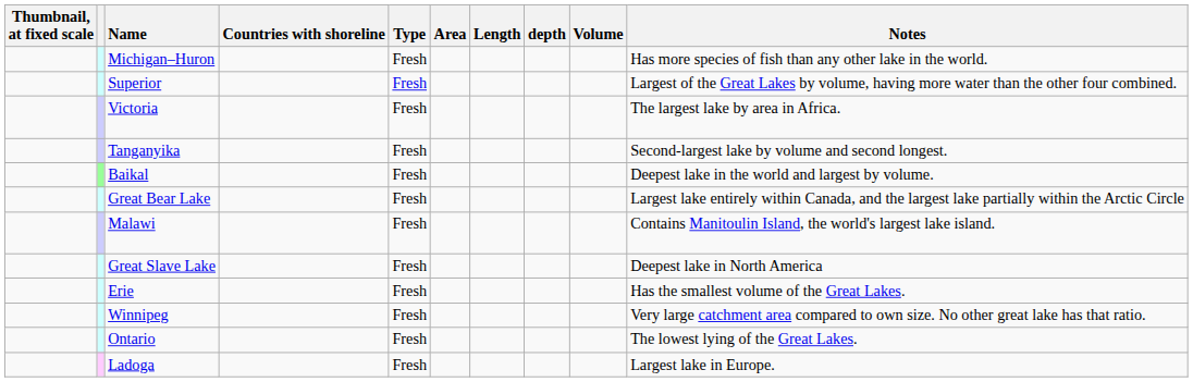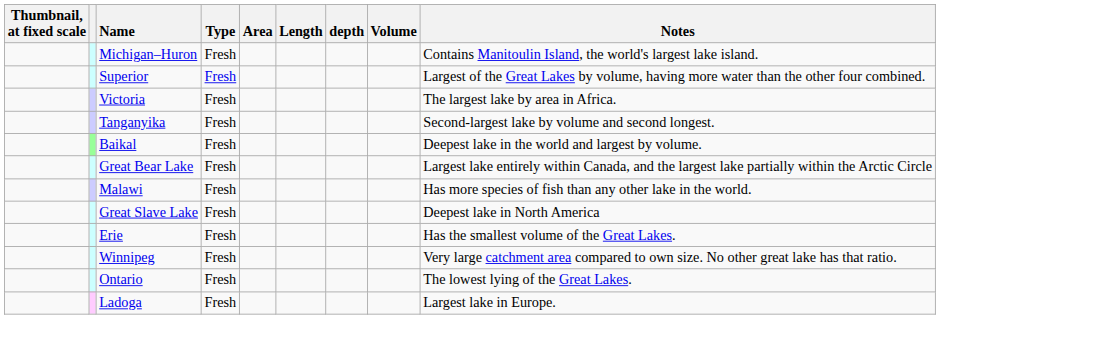- column: Countries with shoreline
Michigan–Huron | Notes: Has more species of fish than any other lake in the world. -> Contains Manitoulin Island, the world's largest lake island.
Malawi | Notes: Contains Manitoulin Island, the world's largest lake island. -> Has more species of fish than any other lake in the world.
